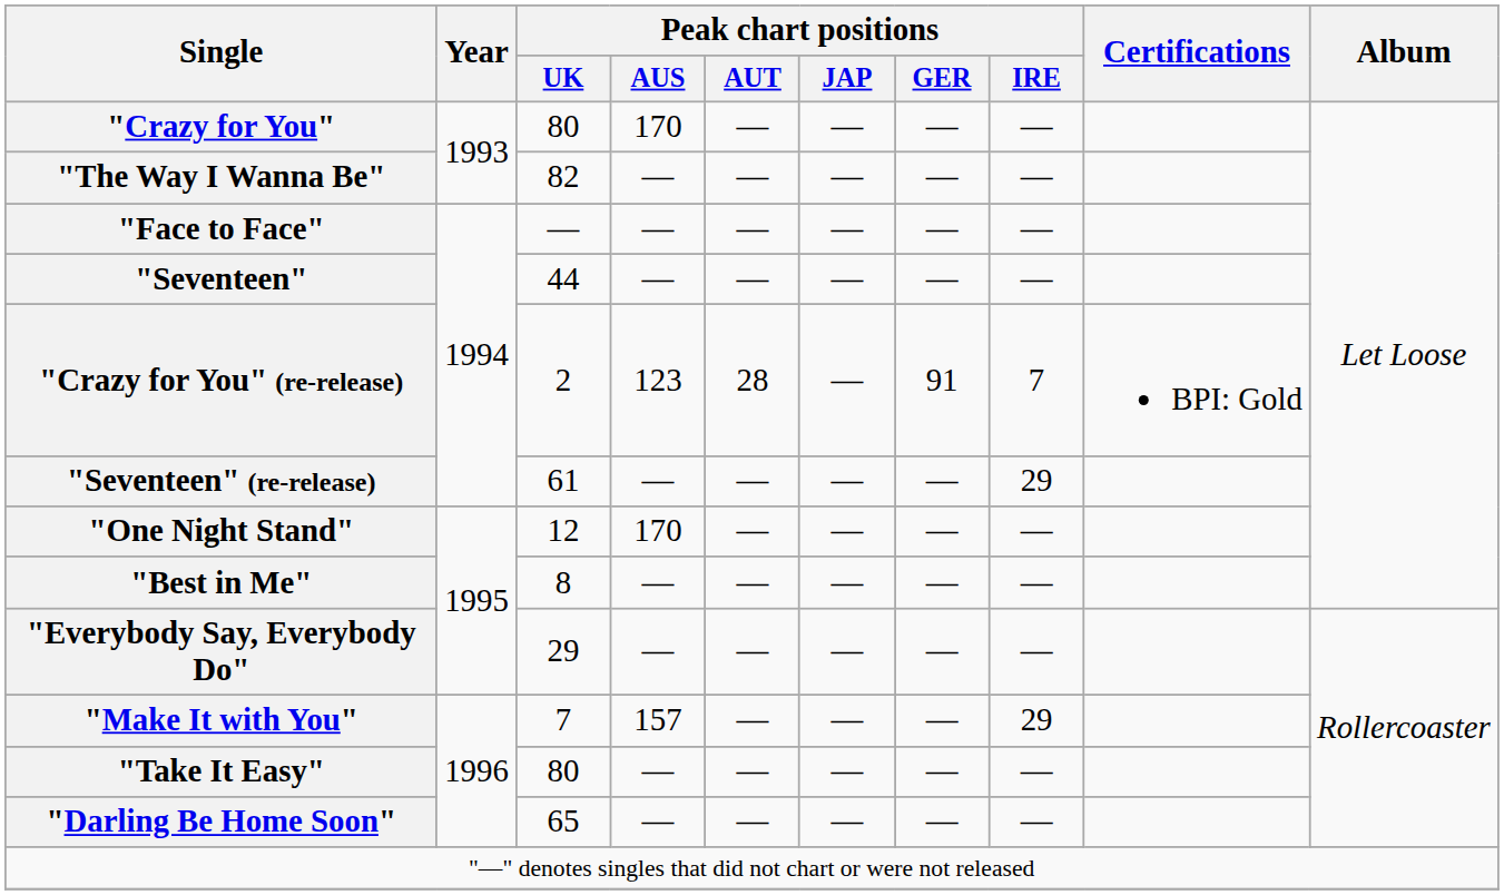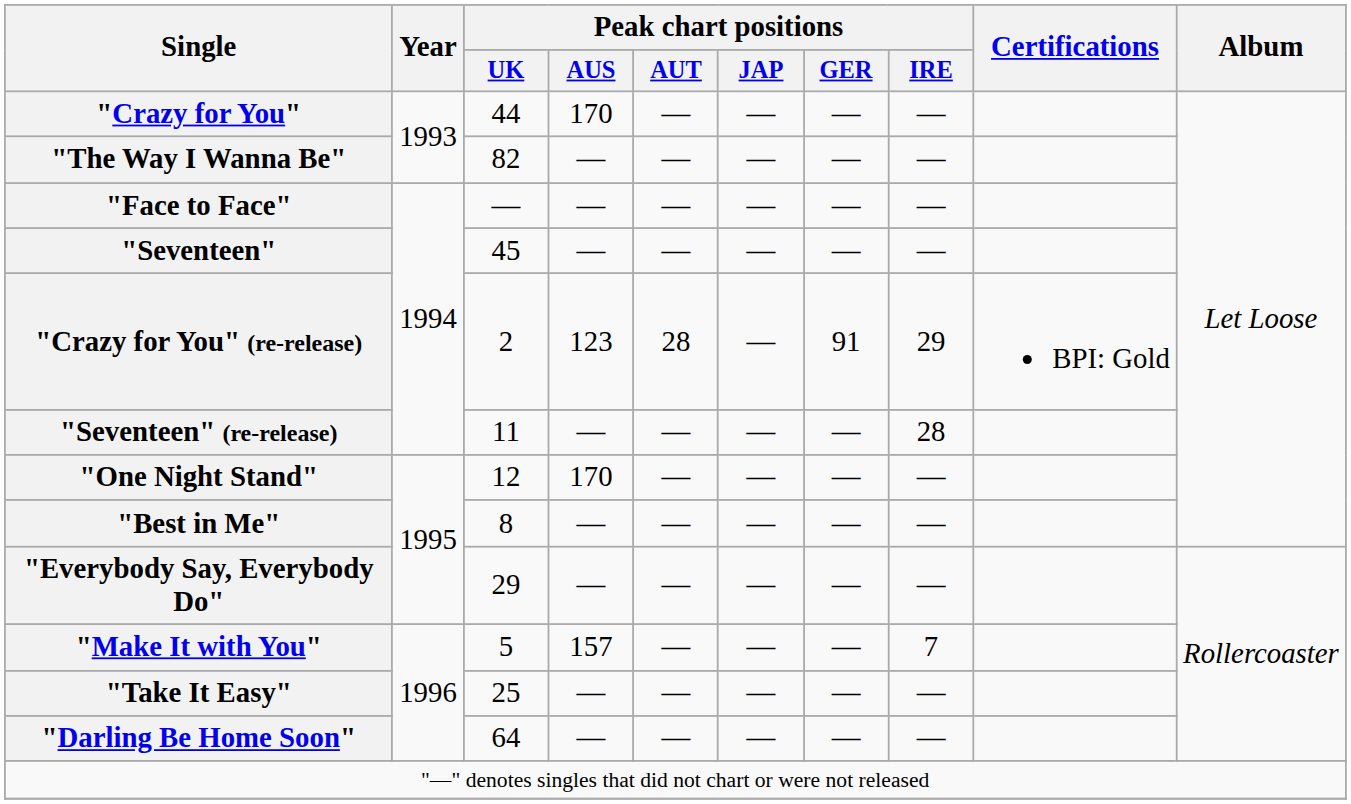"Crazy for You" | Peak chart positions / UK: 80 -> 44
"Seventeen" | Peak chart positions / UK: 44 -> 45
"Crazy for You" (re-release) | Peak chart positions / IRE: 7 -> 29
"Seventeen" (re-release) | Peak chart positions / UK: 61 -> 11
"Seventeen" (re-release) | Peak chart positions / IRE: 29 -> 28
"Make It with You" | Peak chart positions / UK: 7 -> 5
"Make It with You" | Peak chart positions / IRE: 29 -> 7
"Take It Easy" | Peak chart positions / UK: 80 -> 25
"Darling Be Home Soon" | Peak chart positions / UK: 65 -> 64
